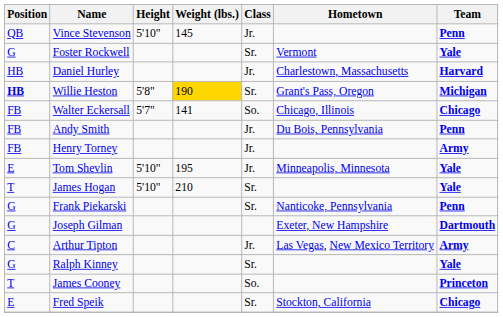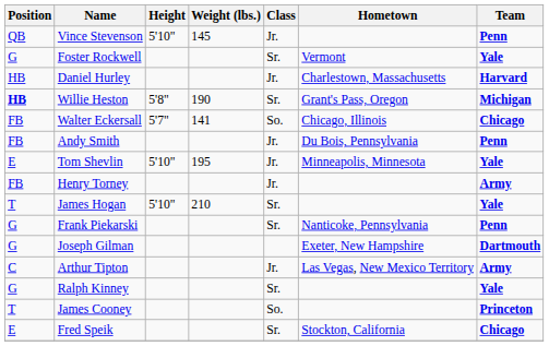Willie Heston | Weight (lbs.): gold background -> no background
rows swapped: Henry Torney <-> Tom Shevlin
